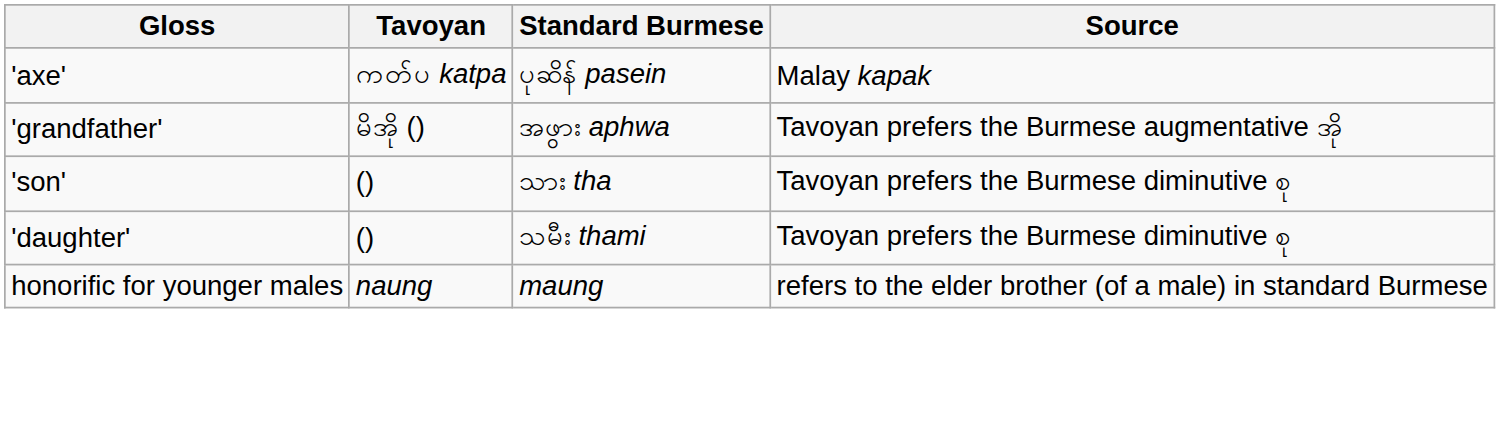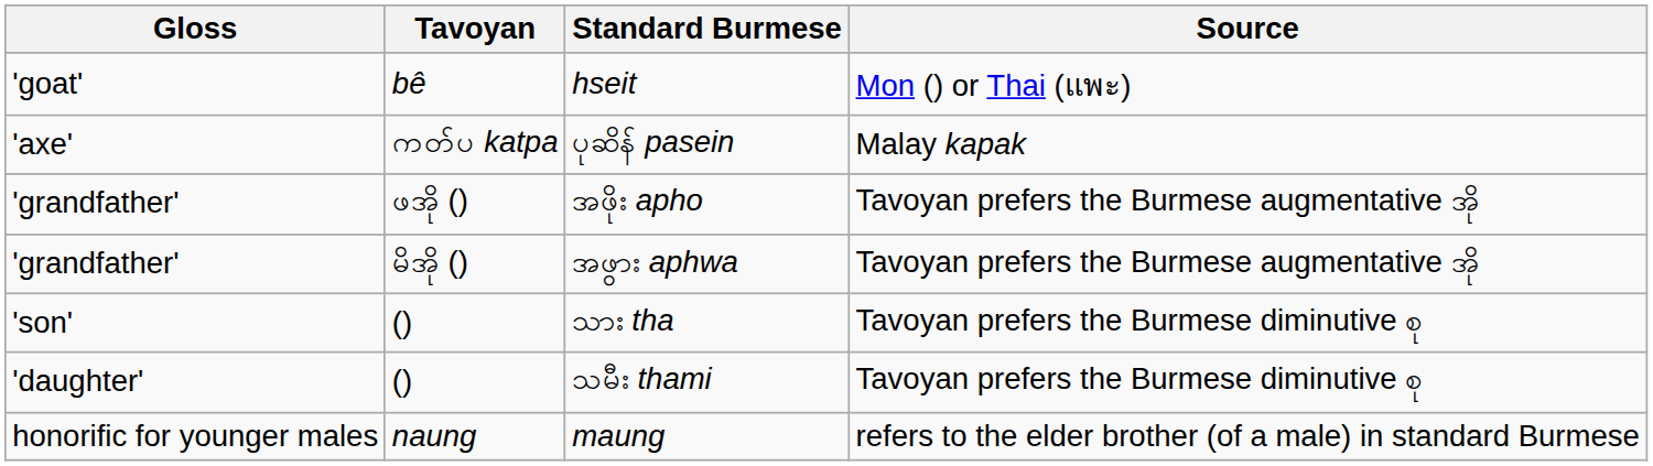+ row: 'goat' | bê | hseit | Mon () or Thai (แพะ)
+ row: 'grandfather' | ဖအို () | အဖိုး apho | Tavoyan prefers the Burmese augmentative အို
